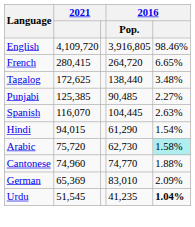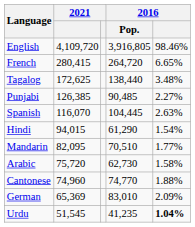Punjabi | column 2: 125,385 -> 126,385
+ row: Mandarin | 82,095 | 70,510 | 1.77%
Arabic | 2016: paleturquoise background -> no background
